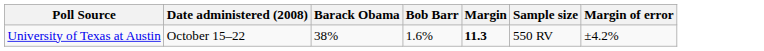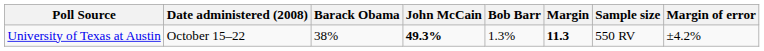+ column: John McCain | 49.3%
University of Texas at Austin | Bob Barr: 1.6% -> 1.3%
